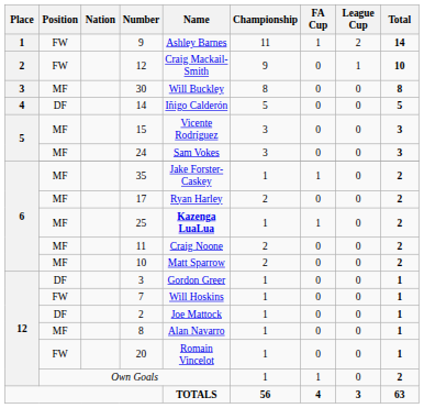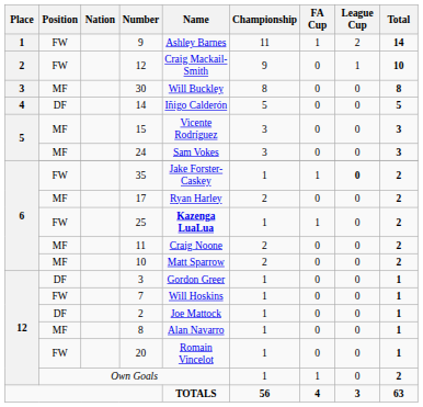35 | Position: MF -> FW
35 | League Cup: normal -> bold
25 | Position: MF -> FW
